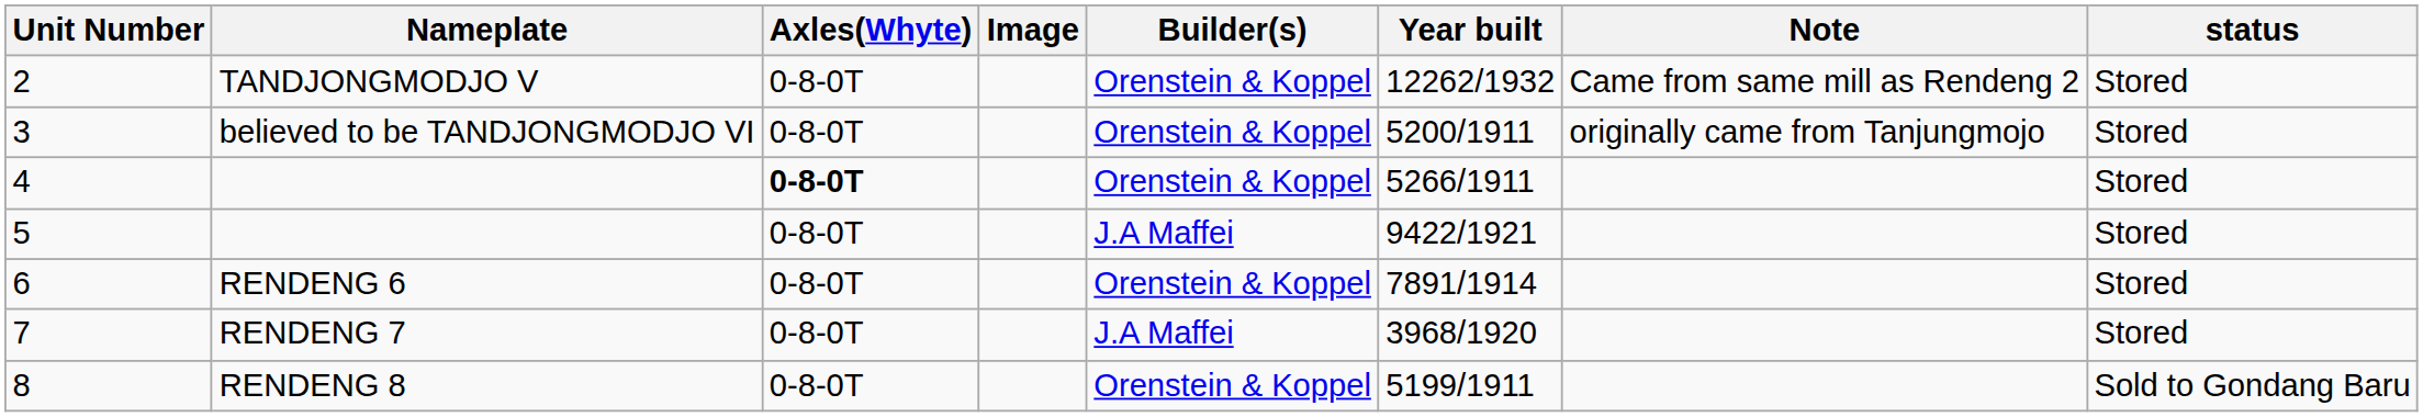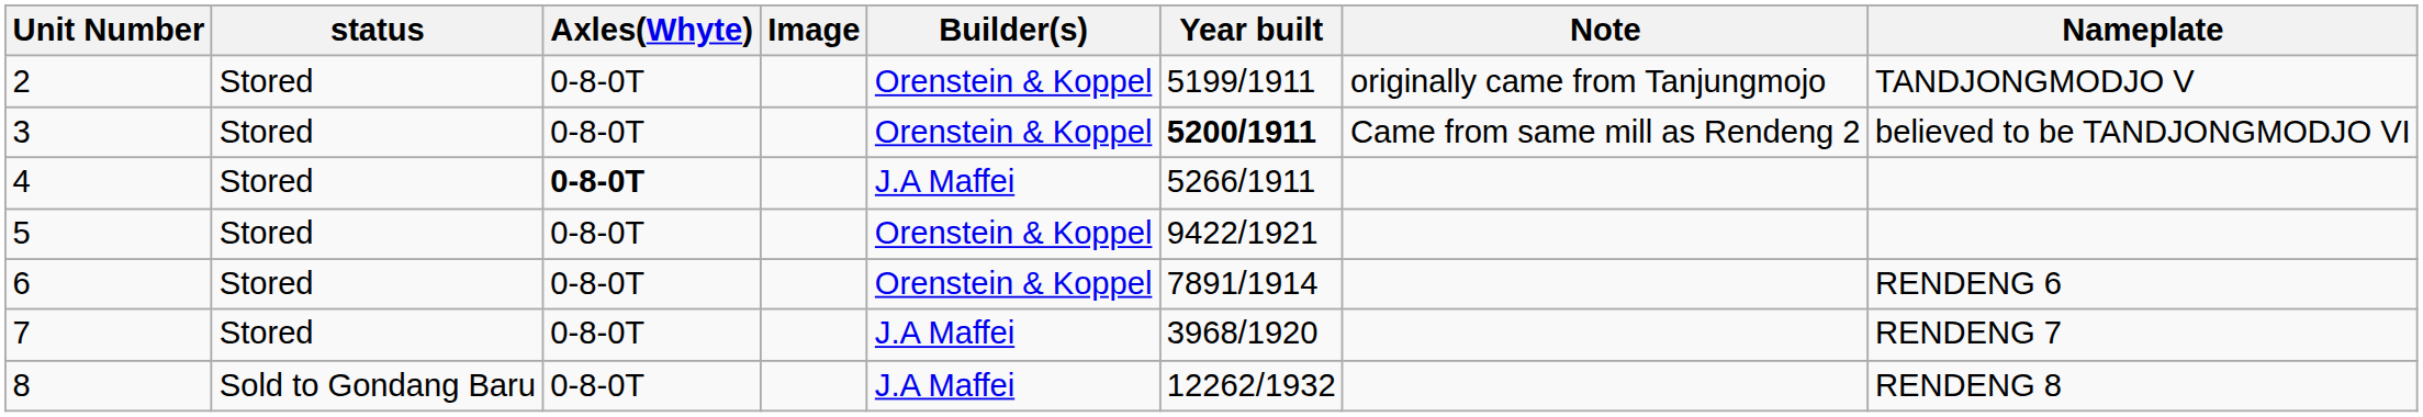columns swapped: Nameplate <-> status
2 | Year built: 12262/1932 -> 5199/1911
2 | Note: Came from same mill as Rendeng 2 -> originally came from Tanjungmojo
3 | Year built: normal -> bold
3 | Note: originally came from Tanjungmojo -> Came from same mill as Rendeng 2
4 | Builder(s): Orenstein & Koppel -> J.A Maffei
5 | Builder(s): J.A Maffei -> Orenstein & Koppel
8 | Builder(s): Orenstein & Koppel -> J.A Maffei
8 | Year built: 5199/1911 -> 12262/1932
